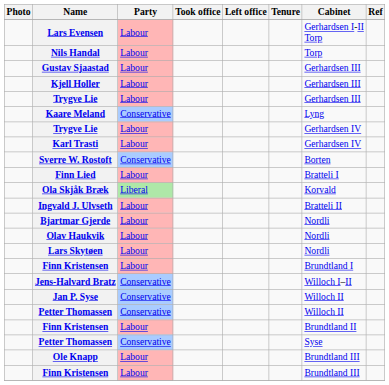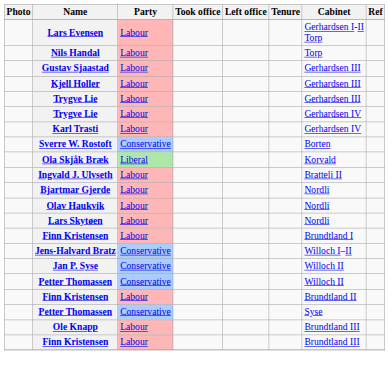- row: Kaare Meland | Conservative | Lyng
- row: Finn Lied | Labour | Bratteli I
